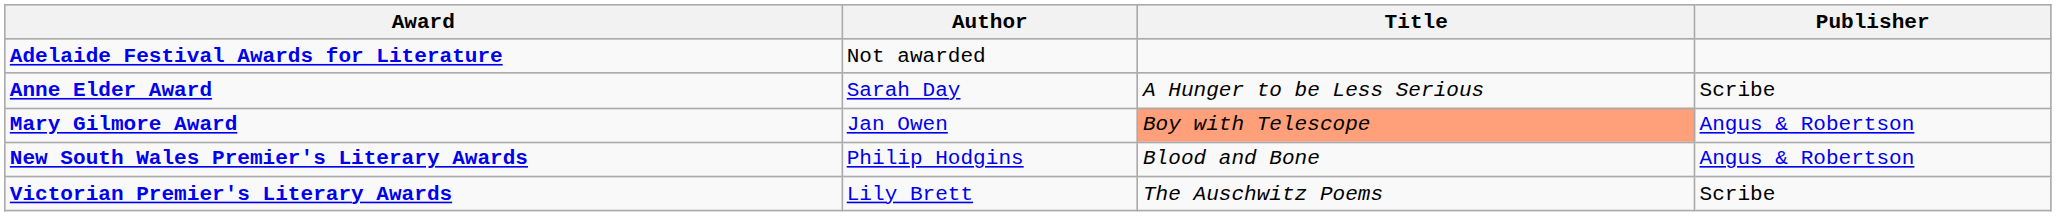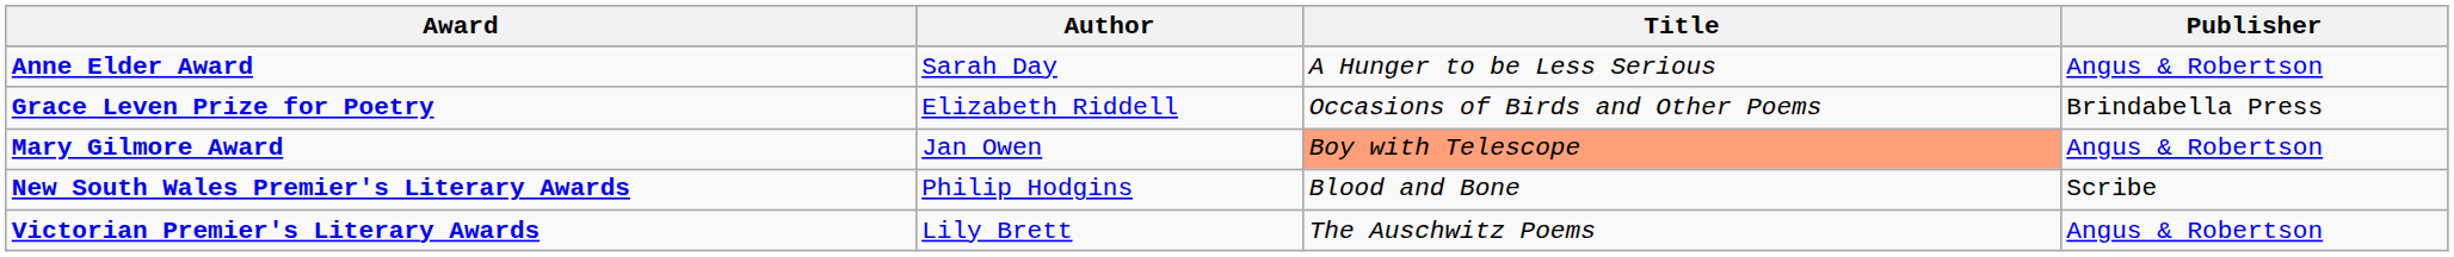- row: Adelaide Festival Awards for Literature | Not awarded
Anne Elder Award | Publisher: Scribe -> Angus & Robertson
+ row: Grace Leven Prize for Poetry | Elizabeth Riddell | Occasions of Birds and Other Poems | Brindabella Press
New South Wales Premier's Literary Awards | Publisher: Angus & Robertson -> Scribe
Victorian Premier's Literary Awards | Publisher: Scribe -> Angus & Robertson
